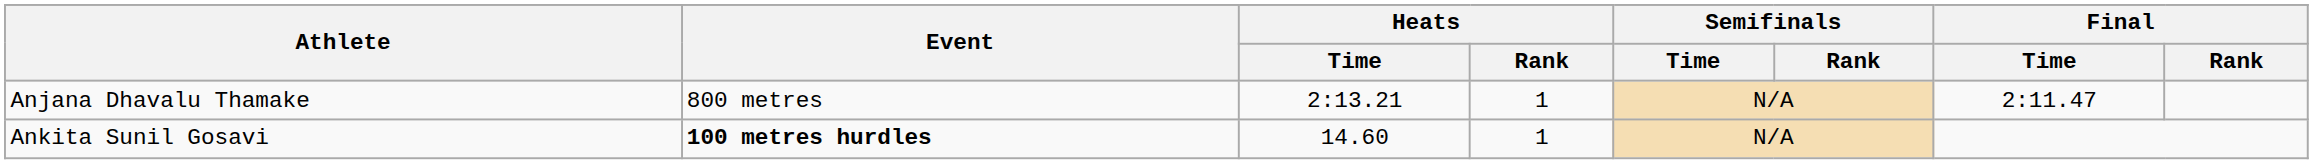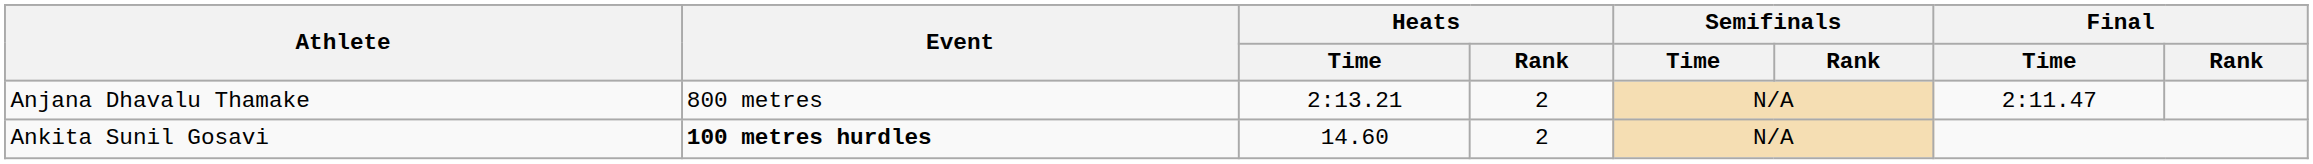Anjana Dhavalu Thamake | Heats / Rank: 1 -> 2
Ankita Sunil Gosavi | Heats / Rank: 1 -> 2
